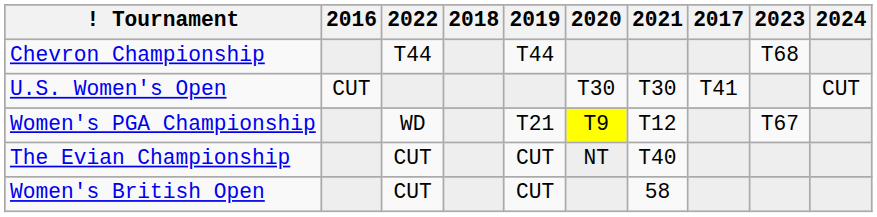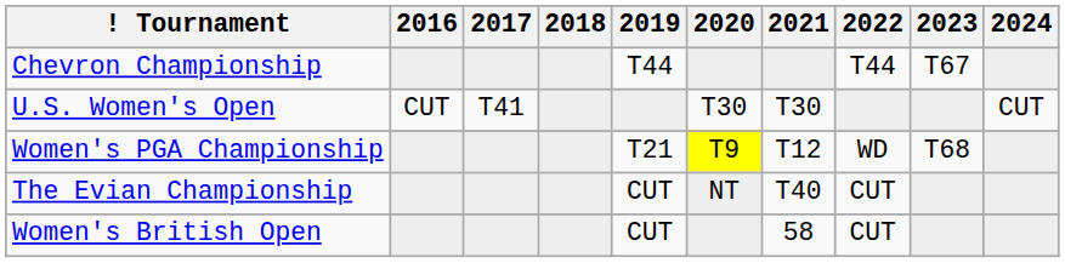columns swapped: 2017 <-> 2022
Chevron Championship | 2023: T68 -> T67
Women's PGA Championship | 2023: T67 -> T68
